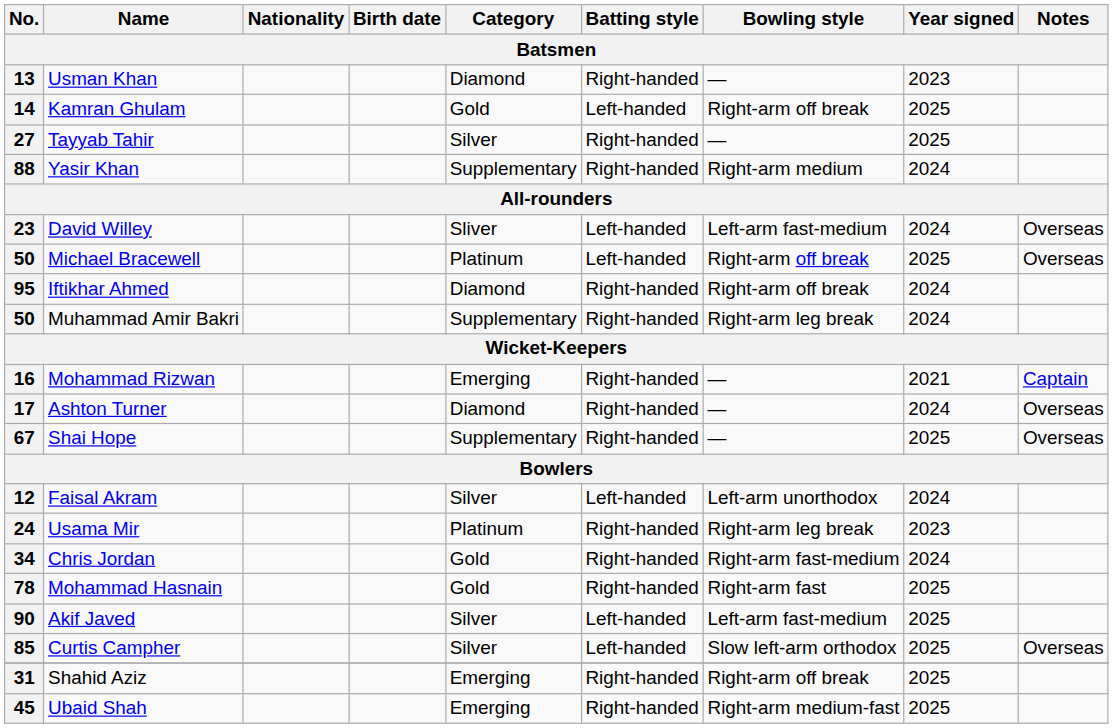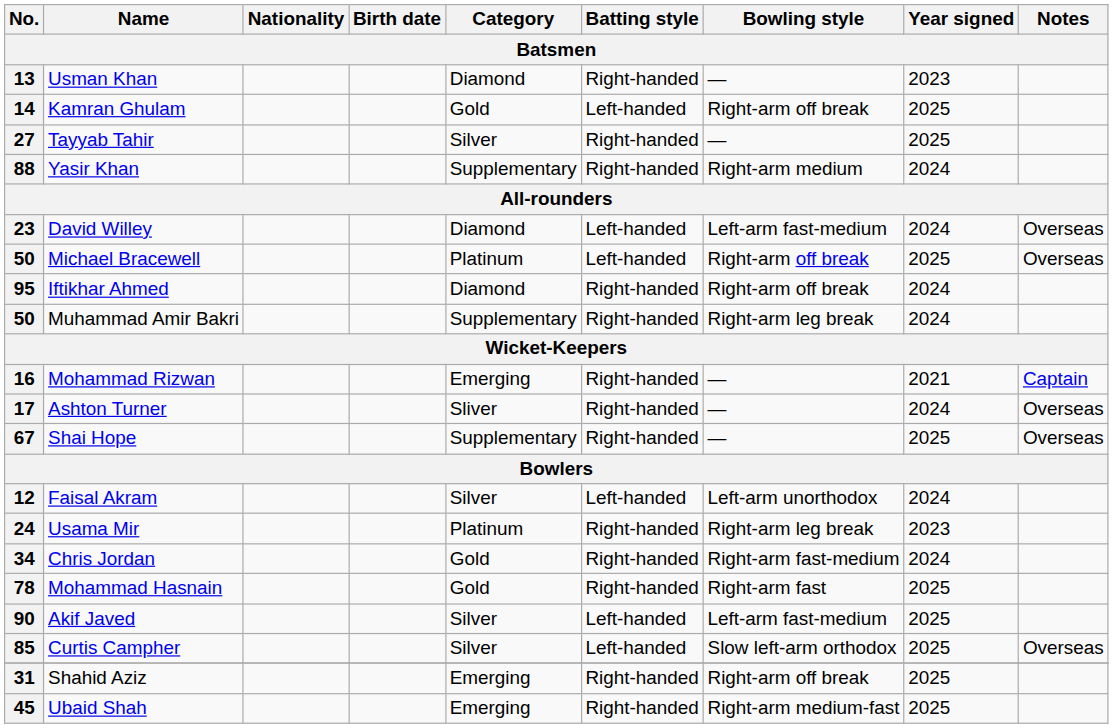23 | Category: Sliver -> Diamond
17 | Category: Diamond -> Sliver
